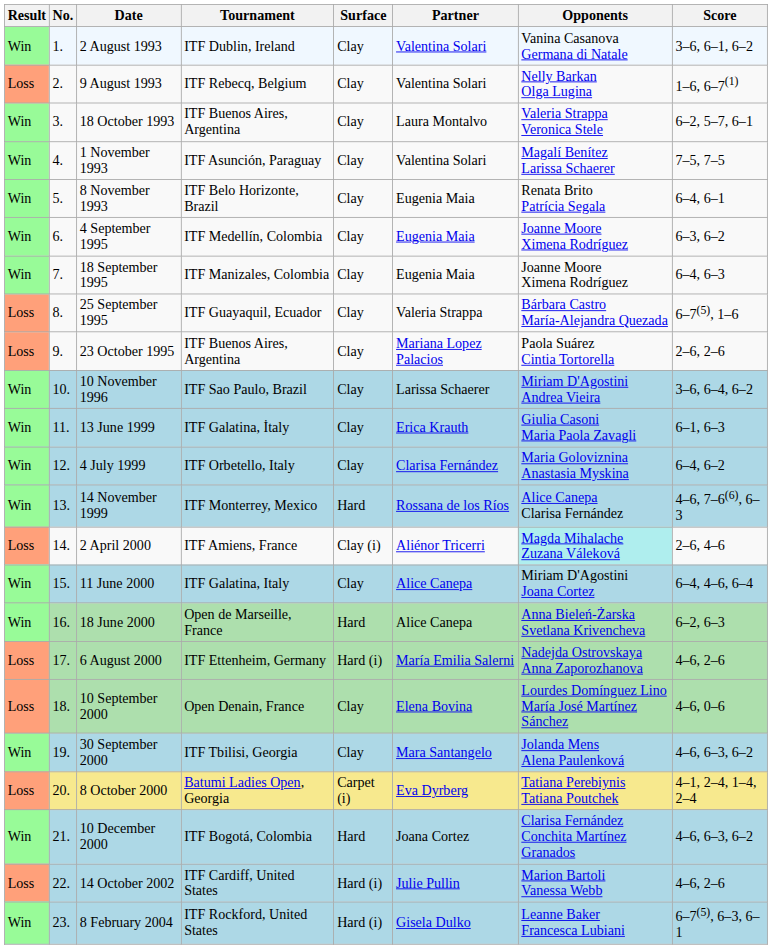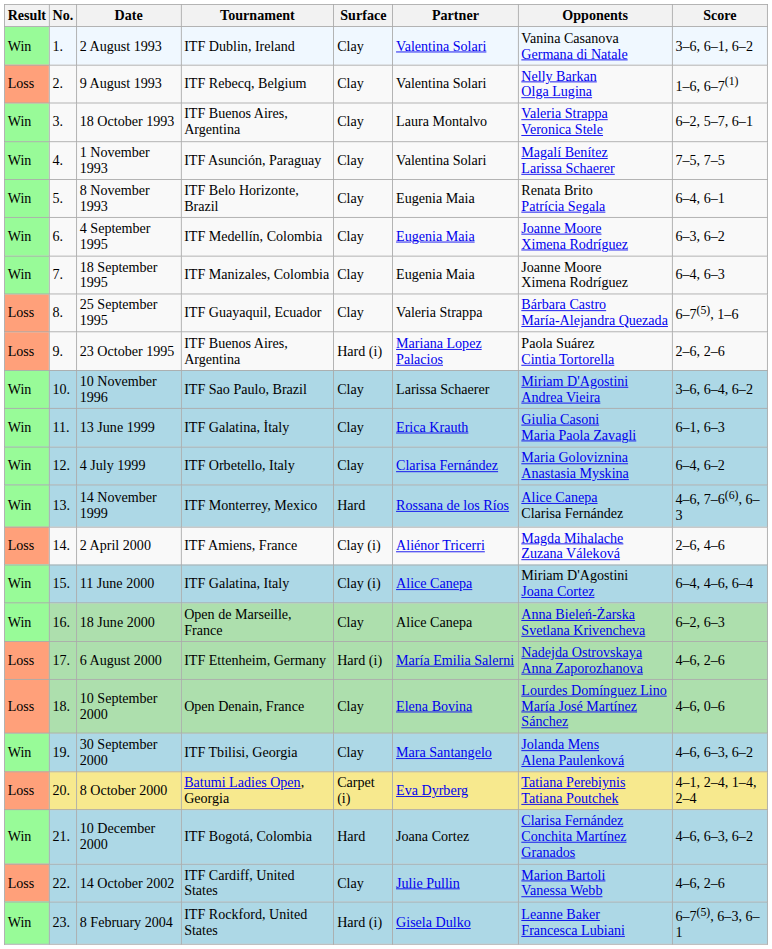23 October 1995 | Surface: Clay -> Hard (i)
2 April 2000 | Opponents: paleturquoise background -> no background
11 June 2000 | Surface: Clay -> Clay (i)
18 June 2000 | Surface: Hard -> Clay
14 October 2002 | Surface: Hard (i) -> Clay
